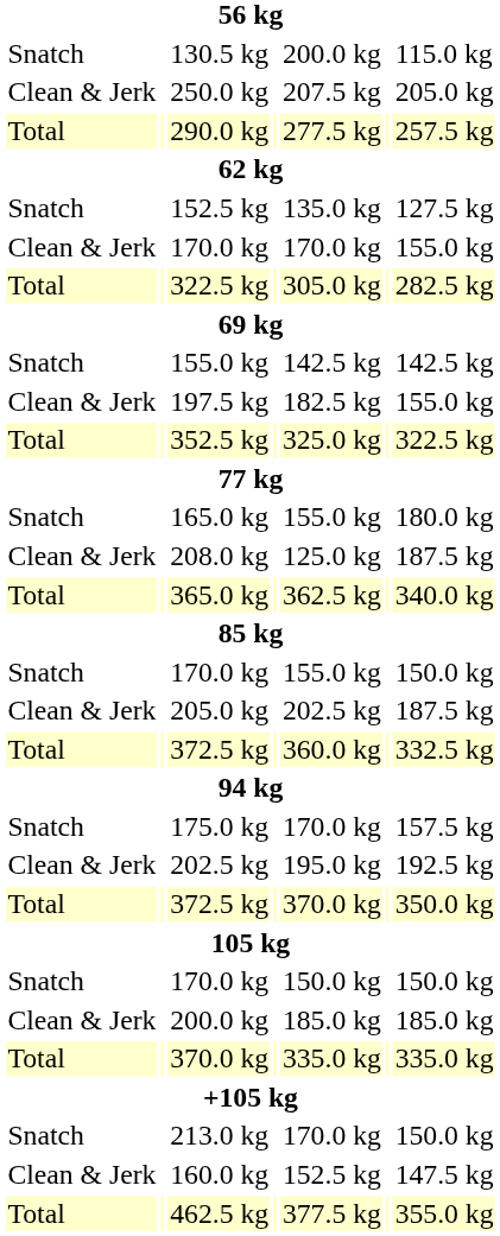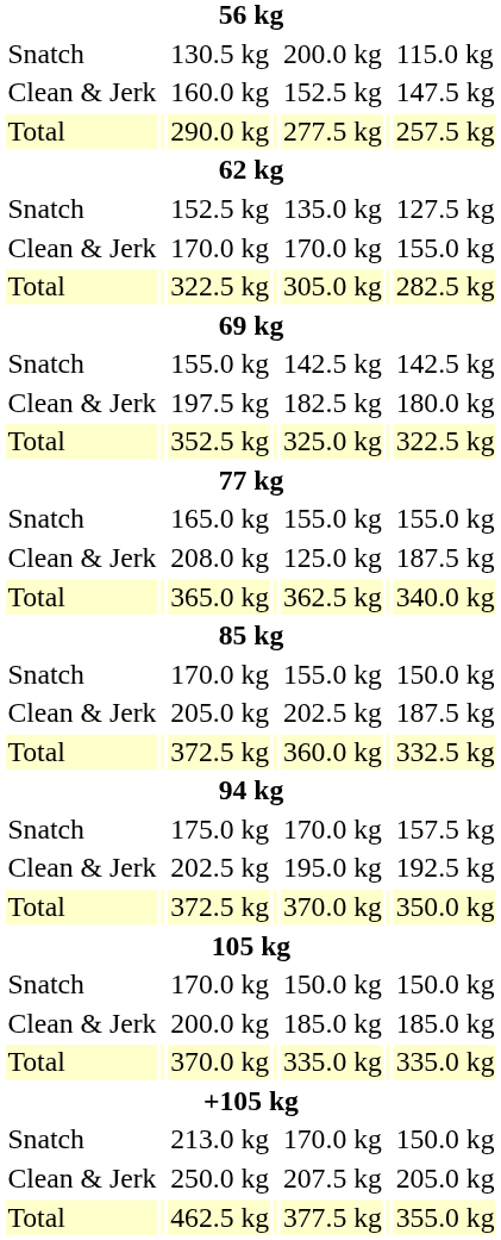rows swapped: 160.0 kg <-> 250.0 kg
197.5 kg | column 7: 155.0 kg -> 180.0 kg
165.0 kg | column 7: 180.0 kg -> 155.0 kg
